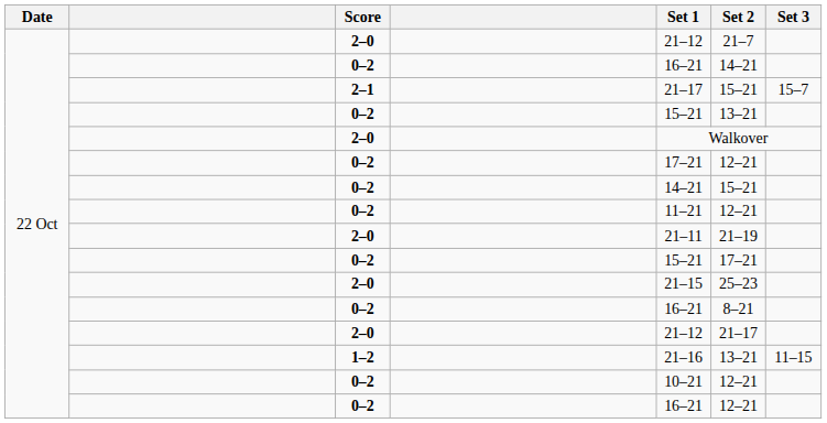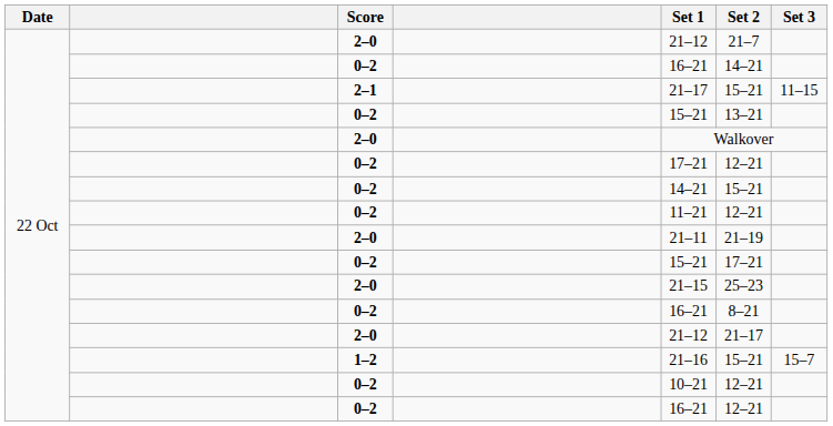2–1 | Set 3: 15–7 -> 11–15
1–2 | Set 2: 13–21 -> 15–21
1–2 | Set 3: 11–15 -> 15–7
